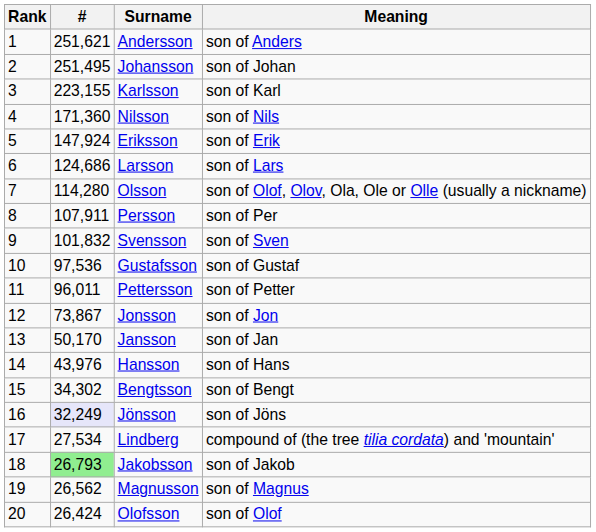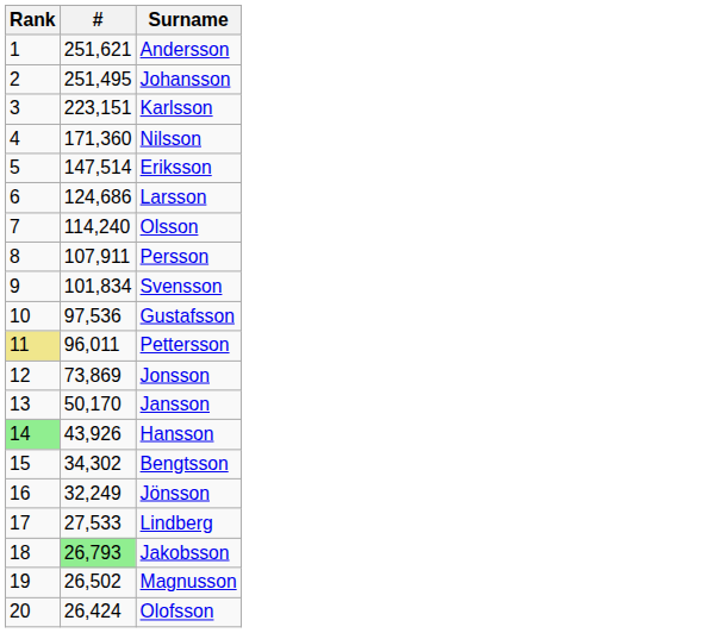- column: Meaning | son of Anders | son of Johan | son of Karl | son of Nils | son of Erik | son of Lars | son of Olof, Olov, Ola, Ole or Olle (usually a nickname) | son of Per | son of Sven | son of Gustaf | son of Petter | son of Jon | son of Jan | son of Hans | son of Bengt | son of Jöns | compound of (the tree tilia cordata) and 'mountain' | son of Jakob | son of Magnus | son of Olof
Karlsson | #: 223,155 -> 223,151
Eriksson | #: 147,924 -> 147,514
Olsson | #: 114,280 -> 114,240
Svensson | #: 101,832 -> 101,834
Pettersson | Rank: no background -> khaki background
Jonsson | #: 73,867 -> 73,869
Hansson | Rank: no background -> lightgreen background
Hansson | #: 43,976 -> 43,926
Jönsson | #: lavender background -> no background
Lindberg | #: 27,534 -> 27,533
Magnusson | #: 26,562 -> 26,502
